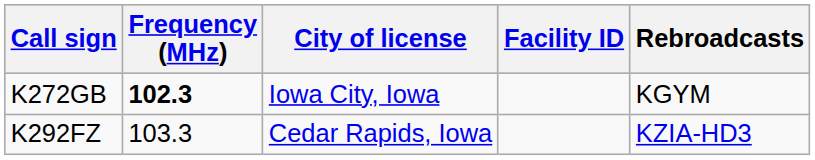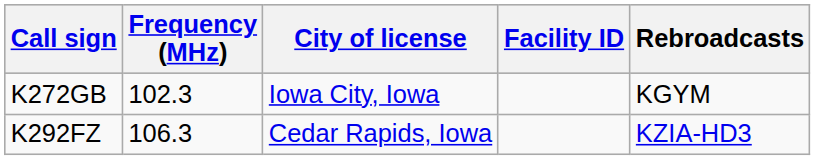K272GB | Frequency (MHz): bold -> normal
K292FZ | Frequency (MHz): 103.3 -> 106.3
